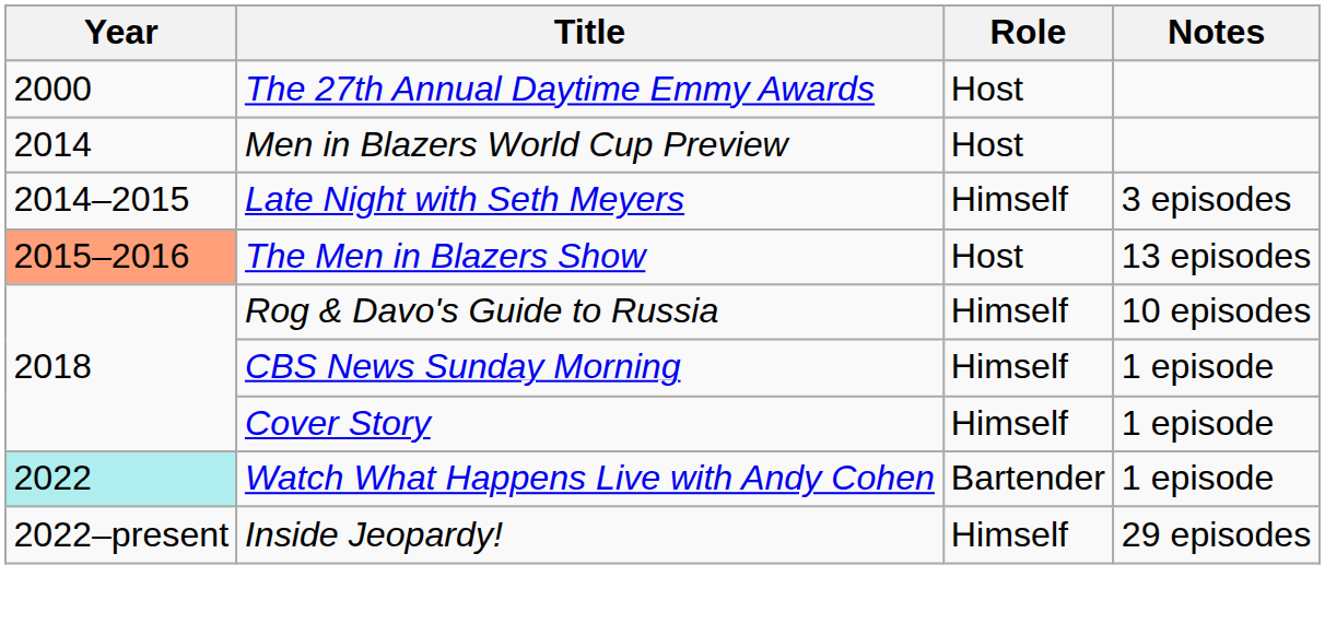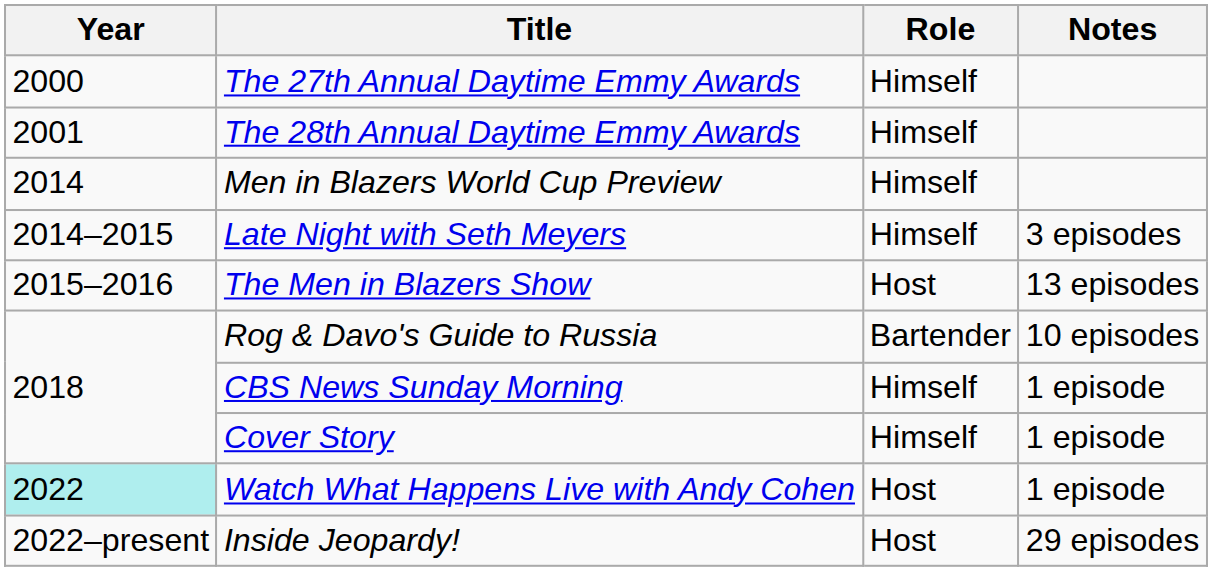The 27th Annual Daytime Emmy Awards | Role: Host -> Himself
+ row: 2001 | The 28th Annual Daytime Emmy Awards | Himself
Men in Blazers World Cup Preview | Role: Host -> Himself
The Men in Blazers Show | Year: lightsalmon background -> no background
Rog & Davo's Guide to Russia | Role: Himself -> Bartender
Watch What Happens Live with Andy Cohen | Role: Bartender -> Host
Inside Jeopardy! | Role: Himself -> Host
